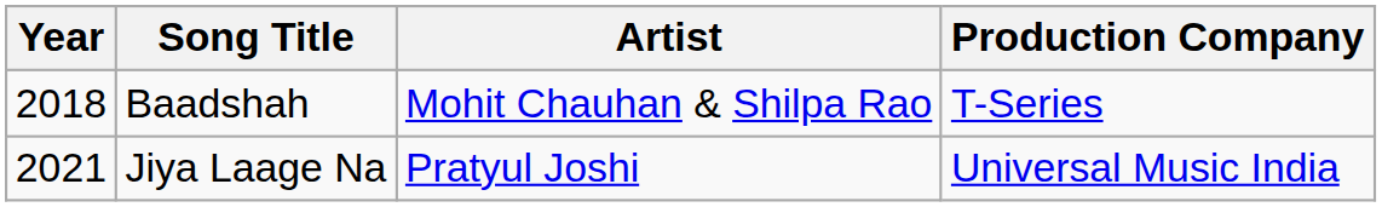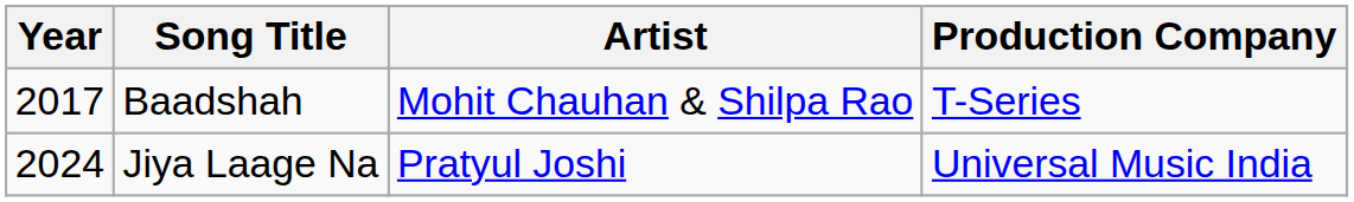Baadshah | Year: 2018 -> 2017
Jiya Laage Na | Year: 2021 -> 2024
